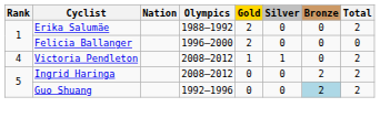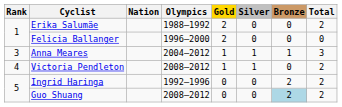+ row: 3 | Anna Meares | 2004–2012 | 1 | 1 | 1 | 3
Ingrid Haringa | Olympics: 2008–2012 -> 1992–1996
Guo Shuang | Olympics: 1992–1996 -> 2008–2012
